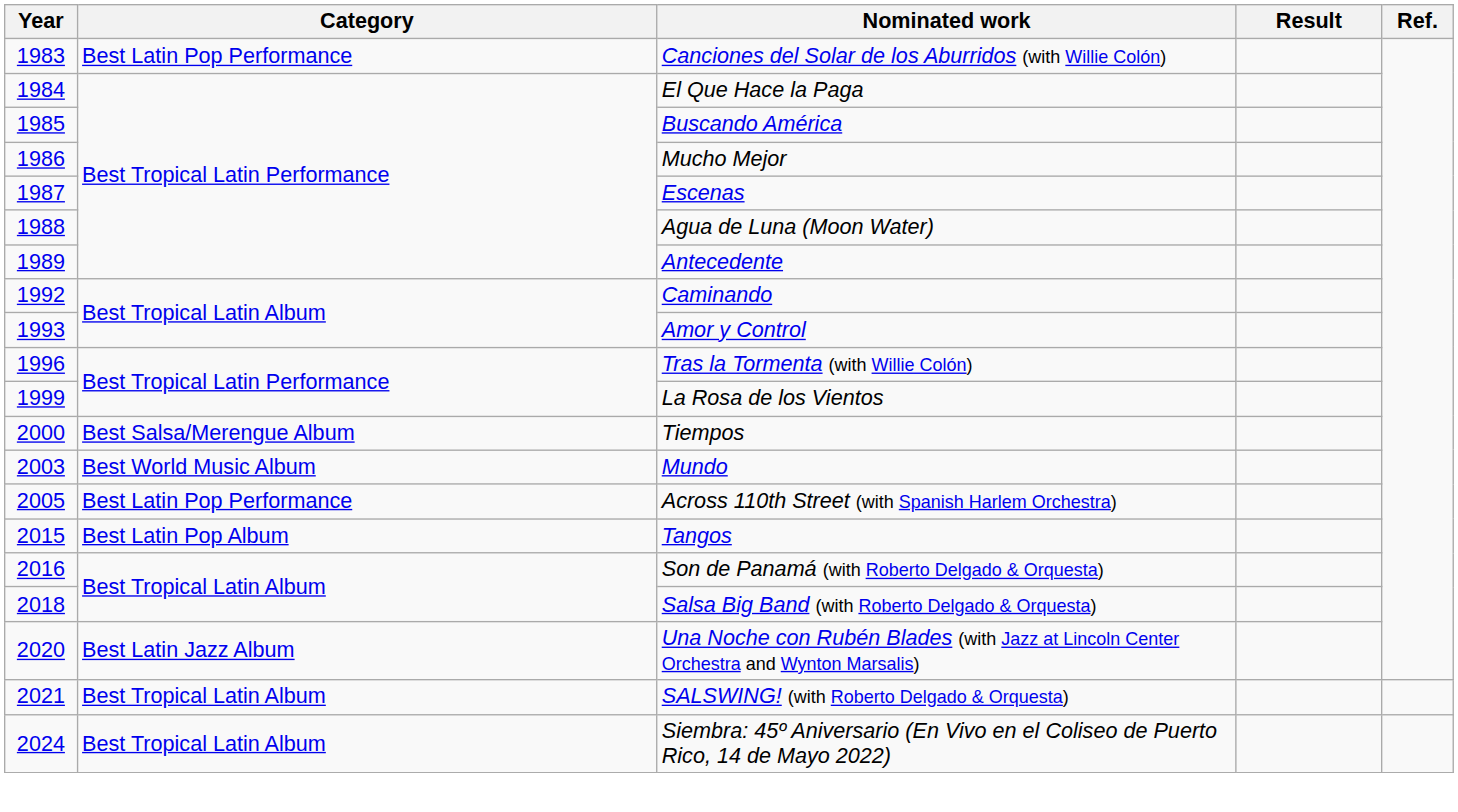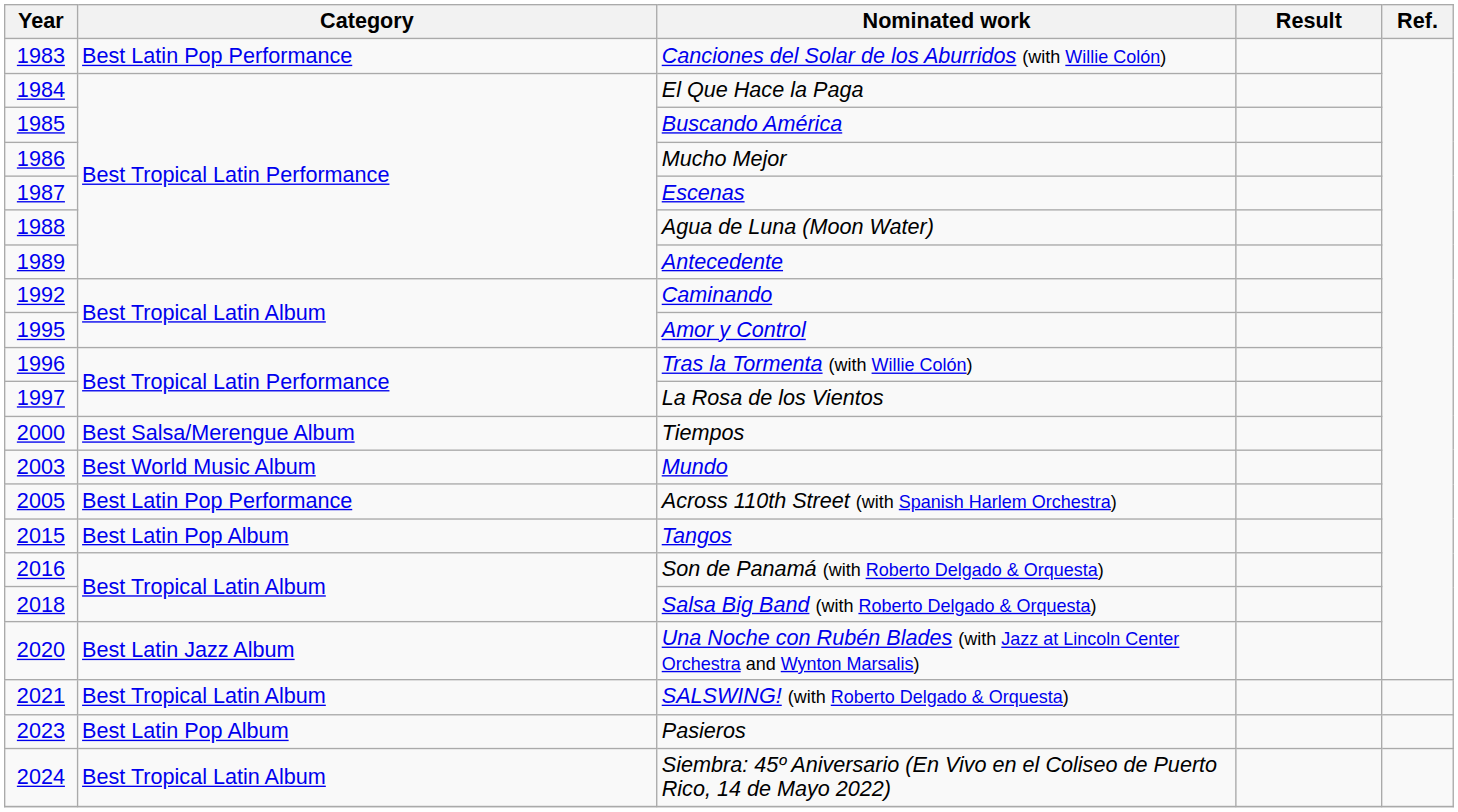Amor y Control | Year: 1993 -> 1995
La Rosa de los Vientos | Year: 1999 -> 1997
+ row: 2023 | Best Latin Pop Album | Pasieros
